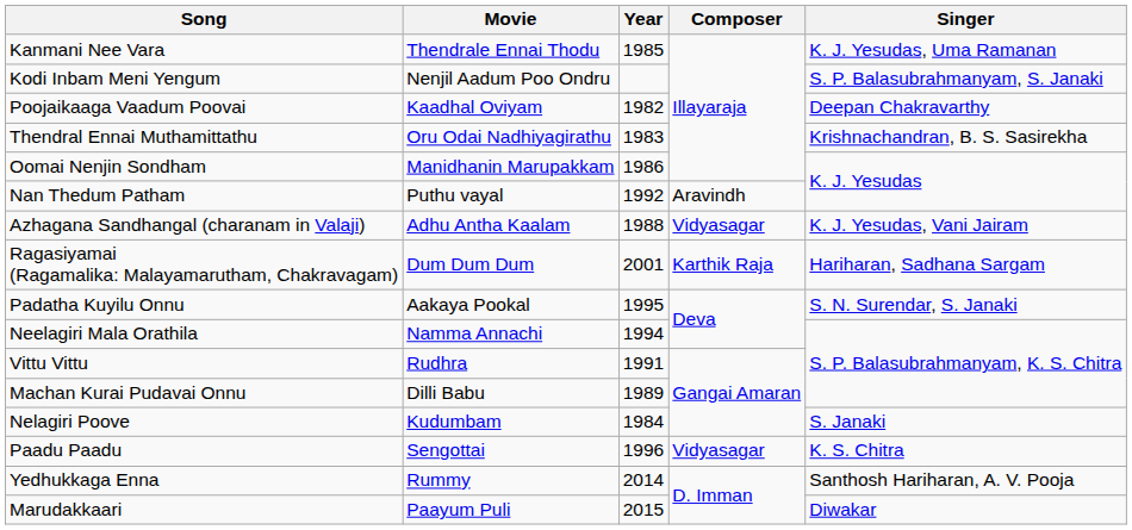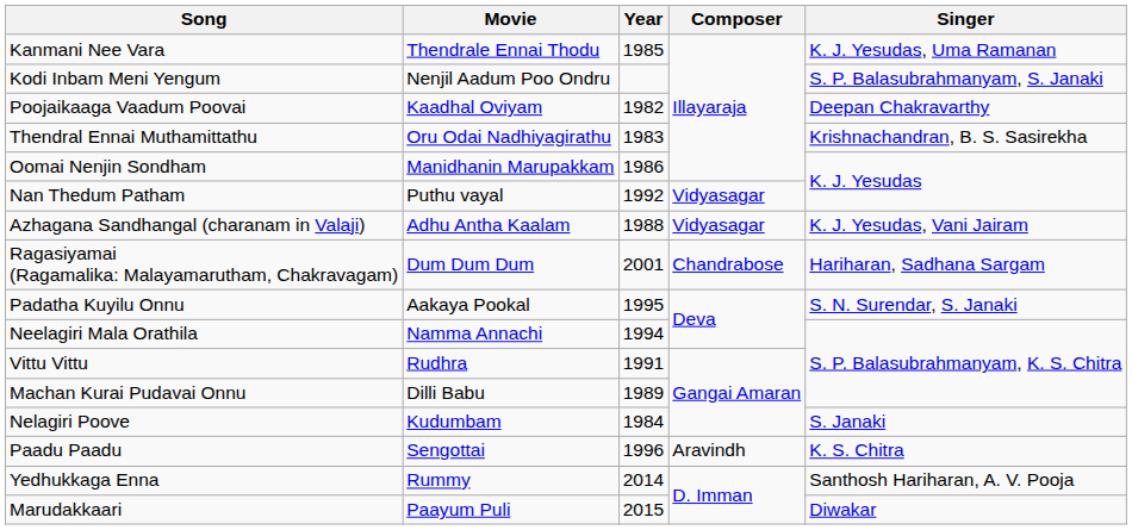Nan Thedum Patham | Composer: Aravindh -> Vidyasagar
Ragasiyamai (Ragamalika: Malayamarutham, Chakravagam) | Composer: Karthik Raja -> Chandrabose
Paadu Paadu | Composer: Vidyasagar -> Aravindh
